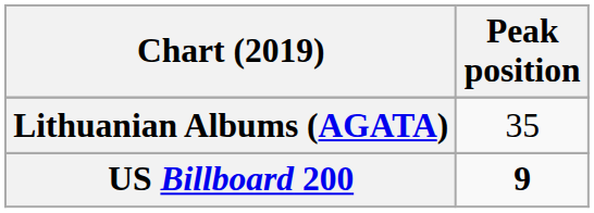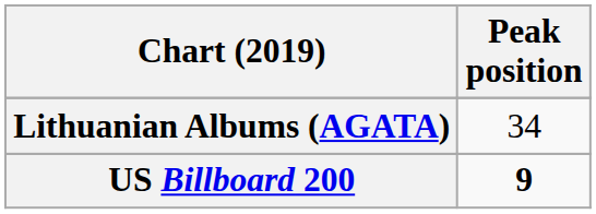Lithuanian Albums (AGATA) | Peak position: 35 -> 34
